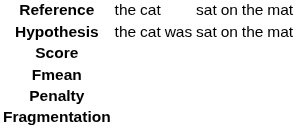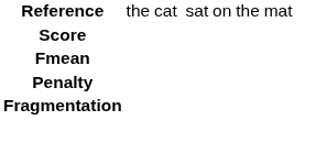- row: Hypothesis | the | cat | was | sat | on | the | mat
